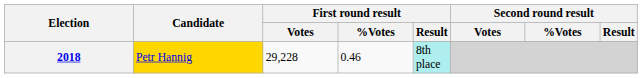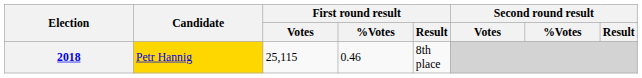2018 | First round result / Votes: 29,228 -> 25,115
2018 | First round result / Result: paleturquoise background -> no background
